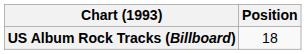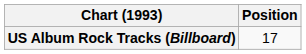US Album Rock Tracks (Billboard) | Position: 18 -> 17
